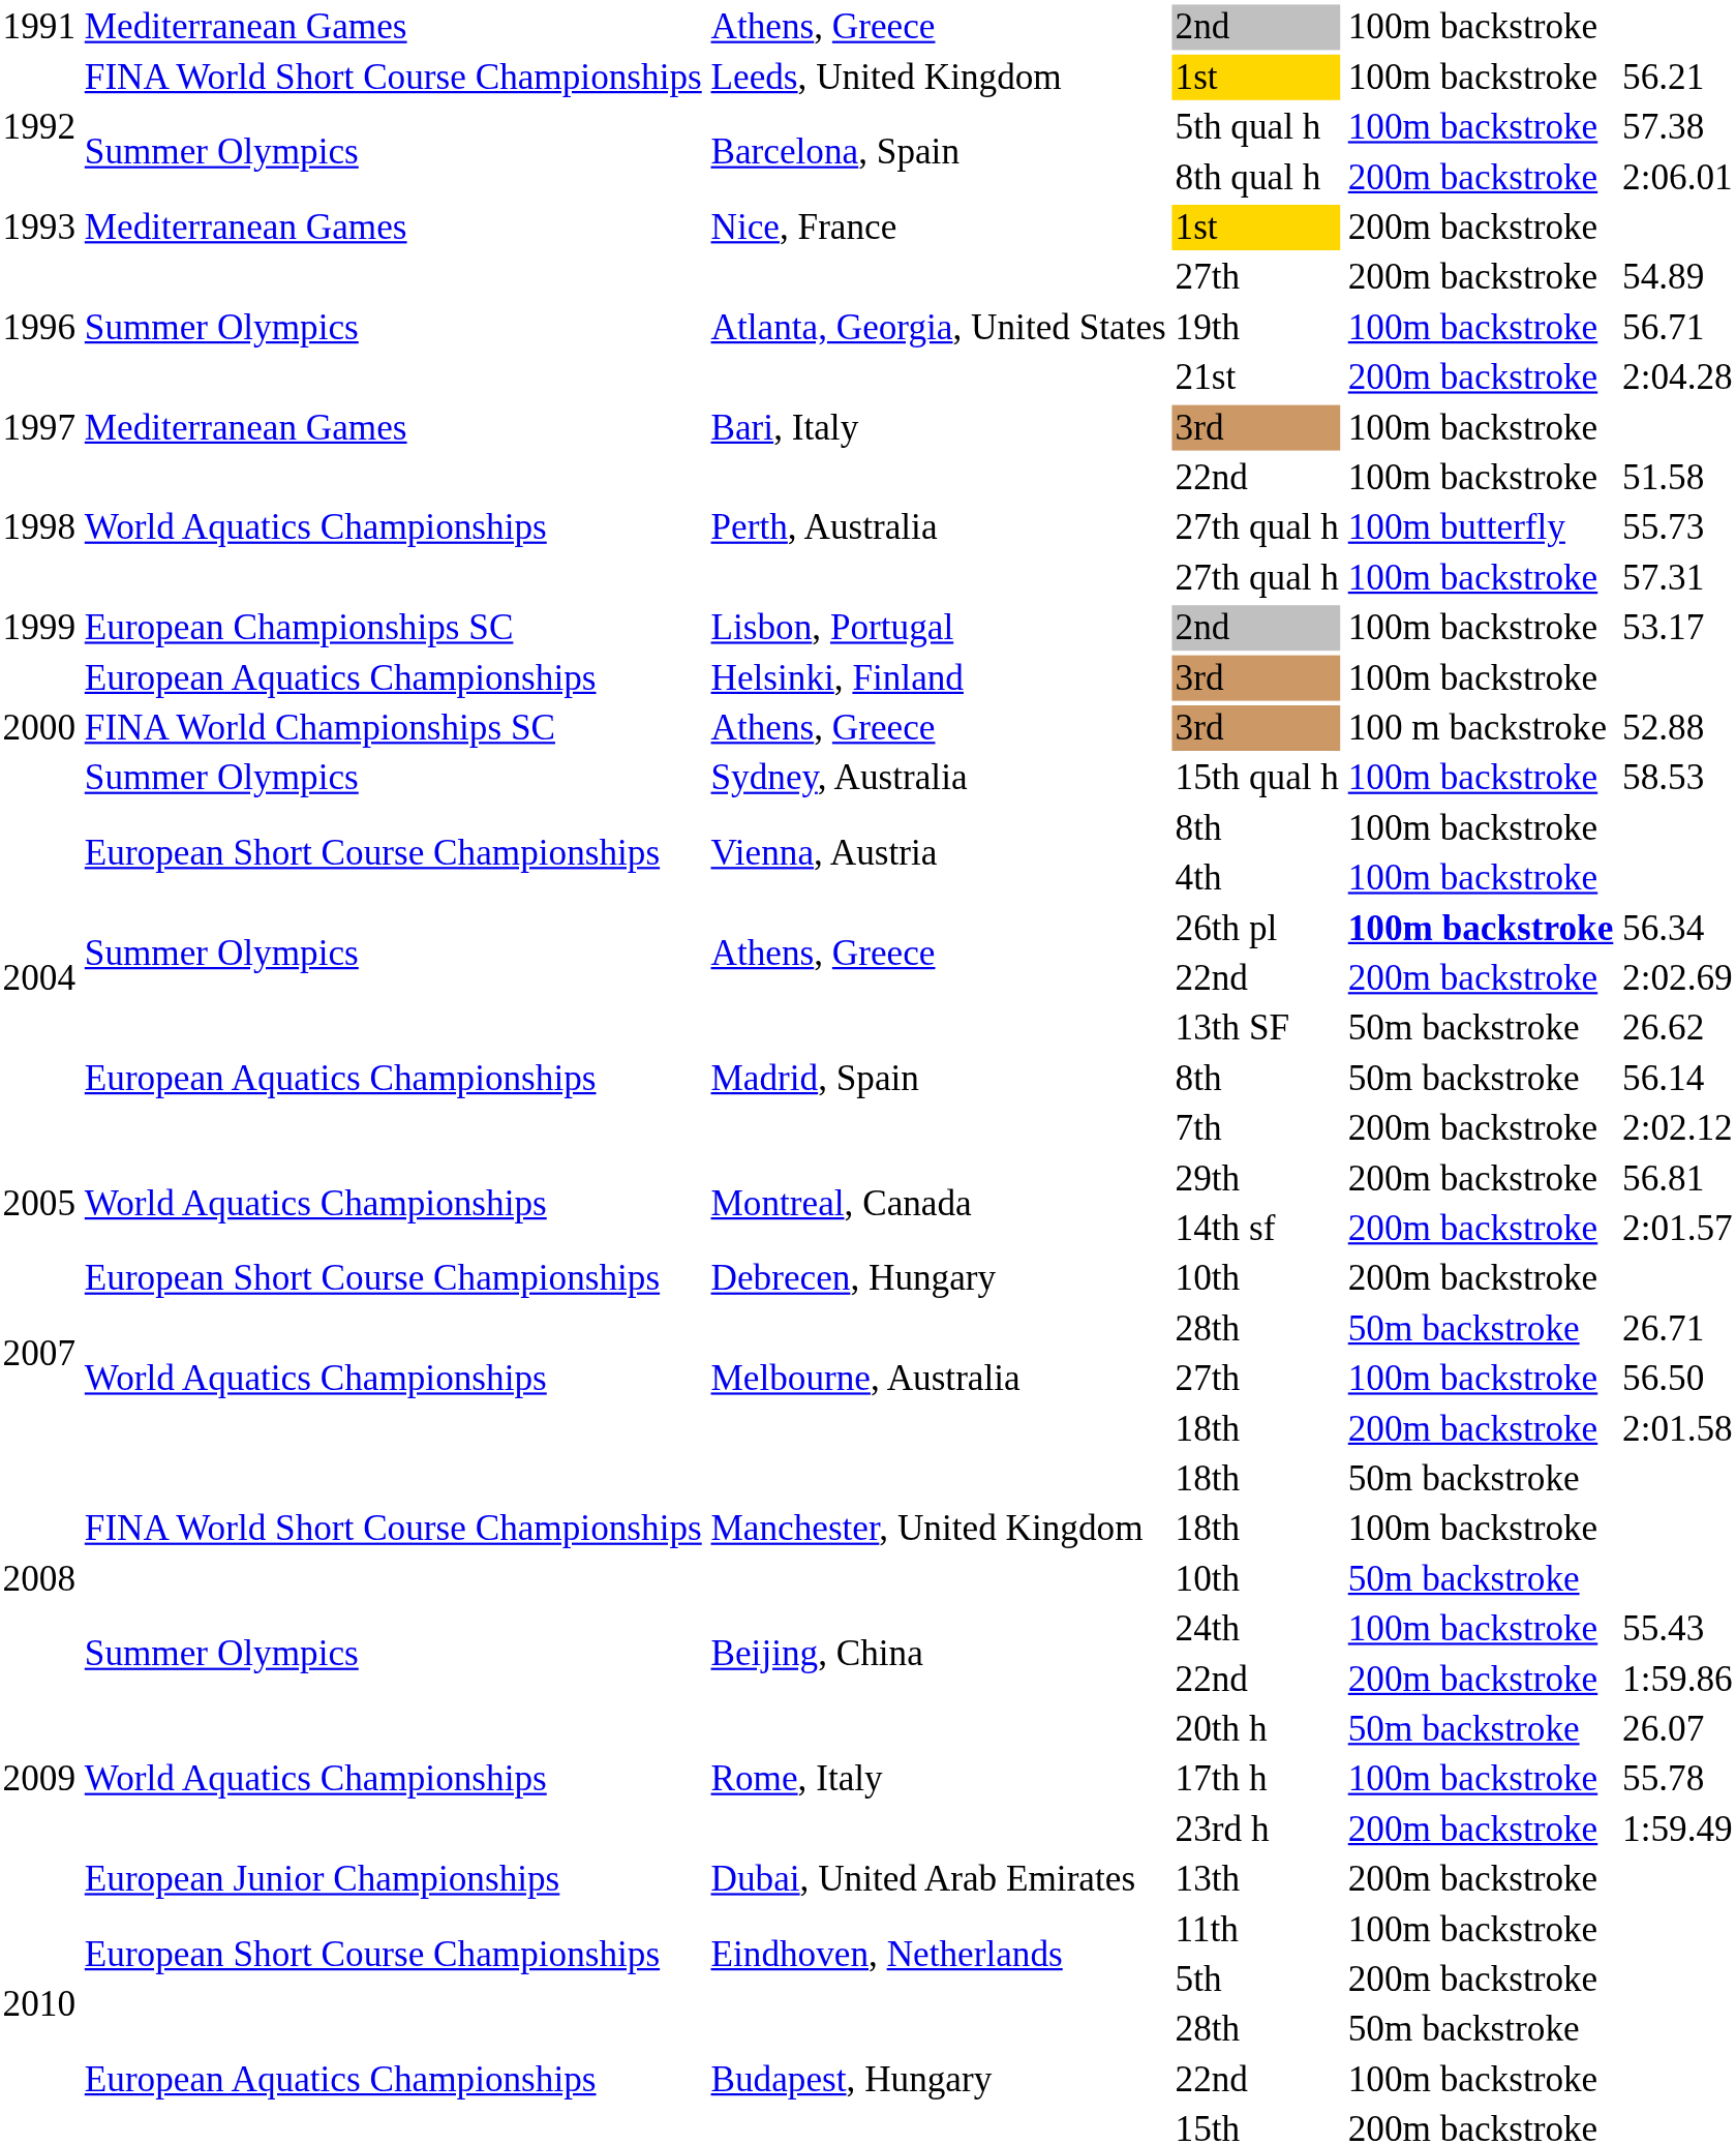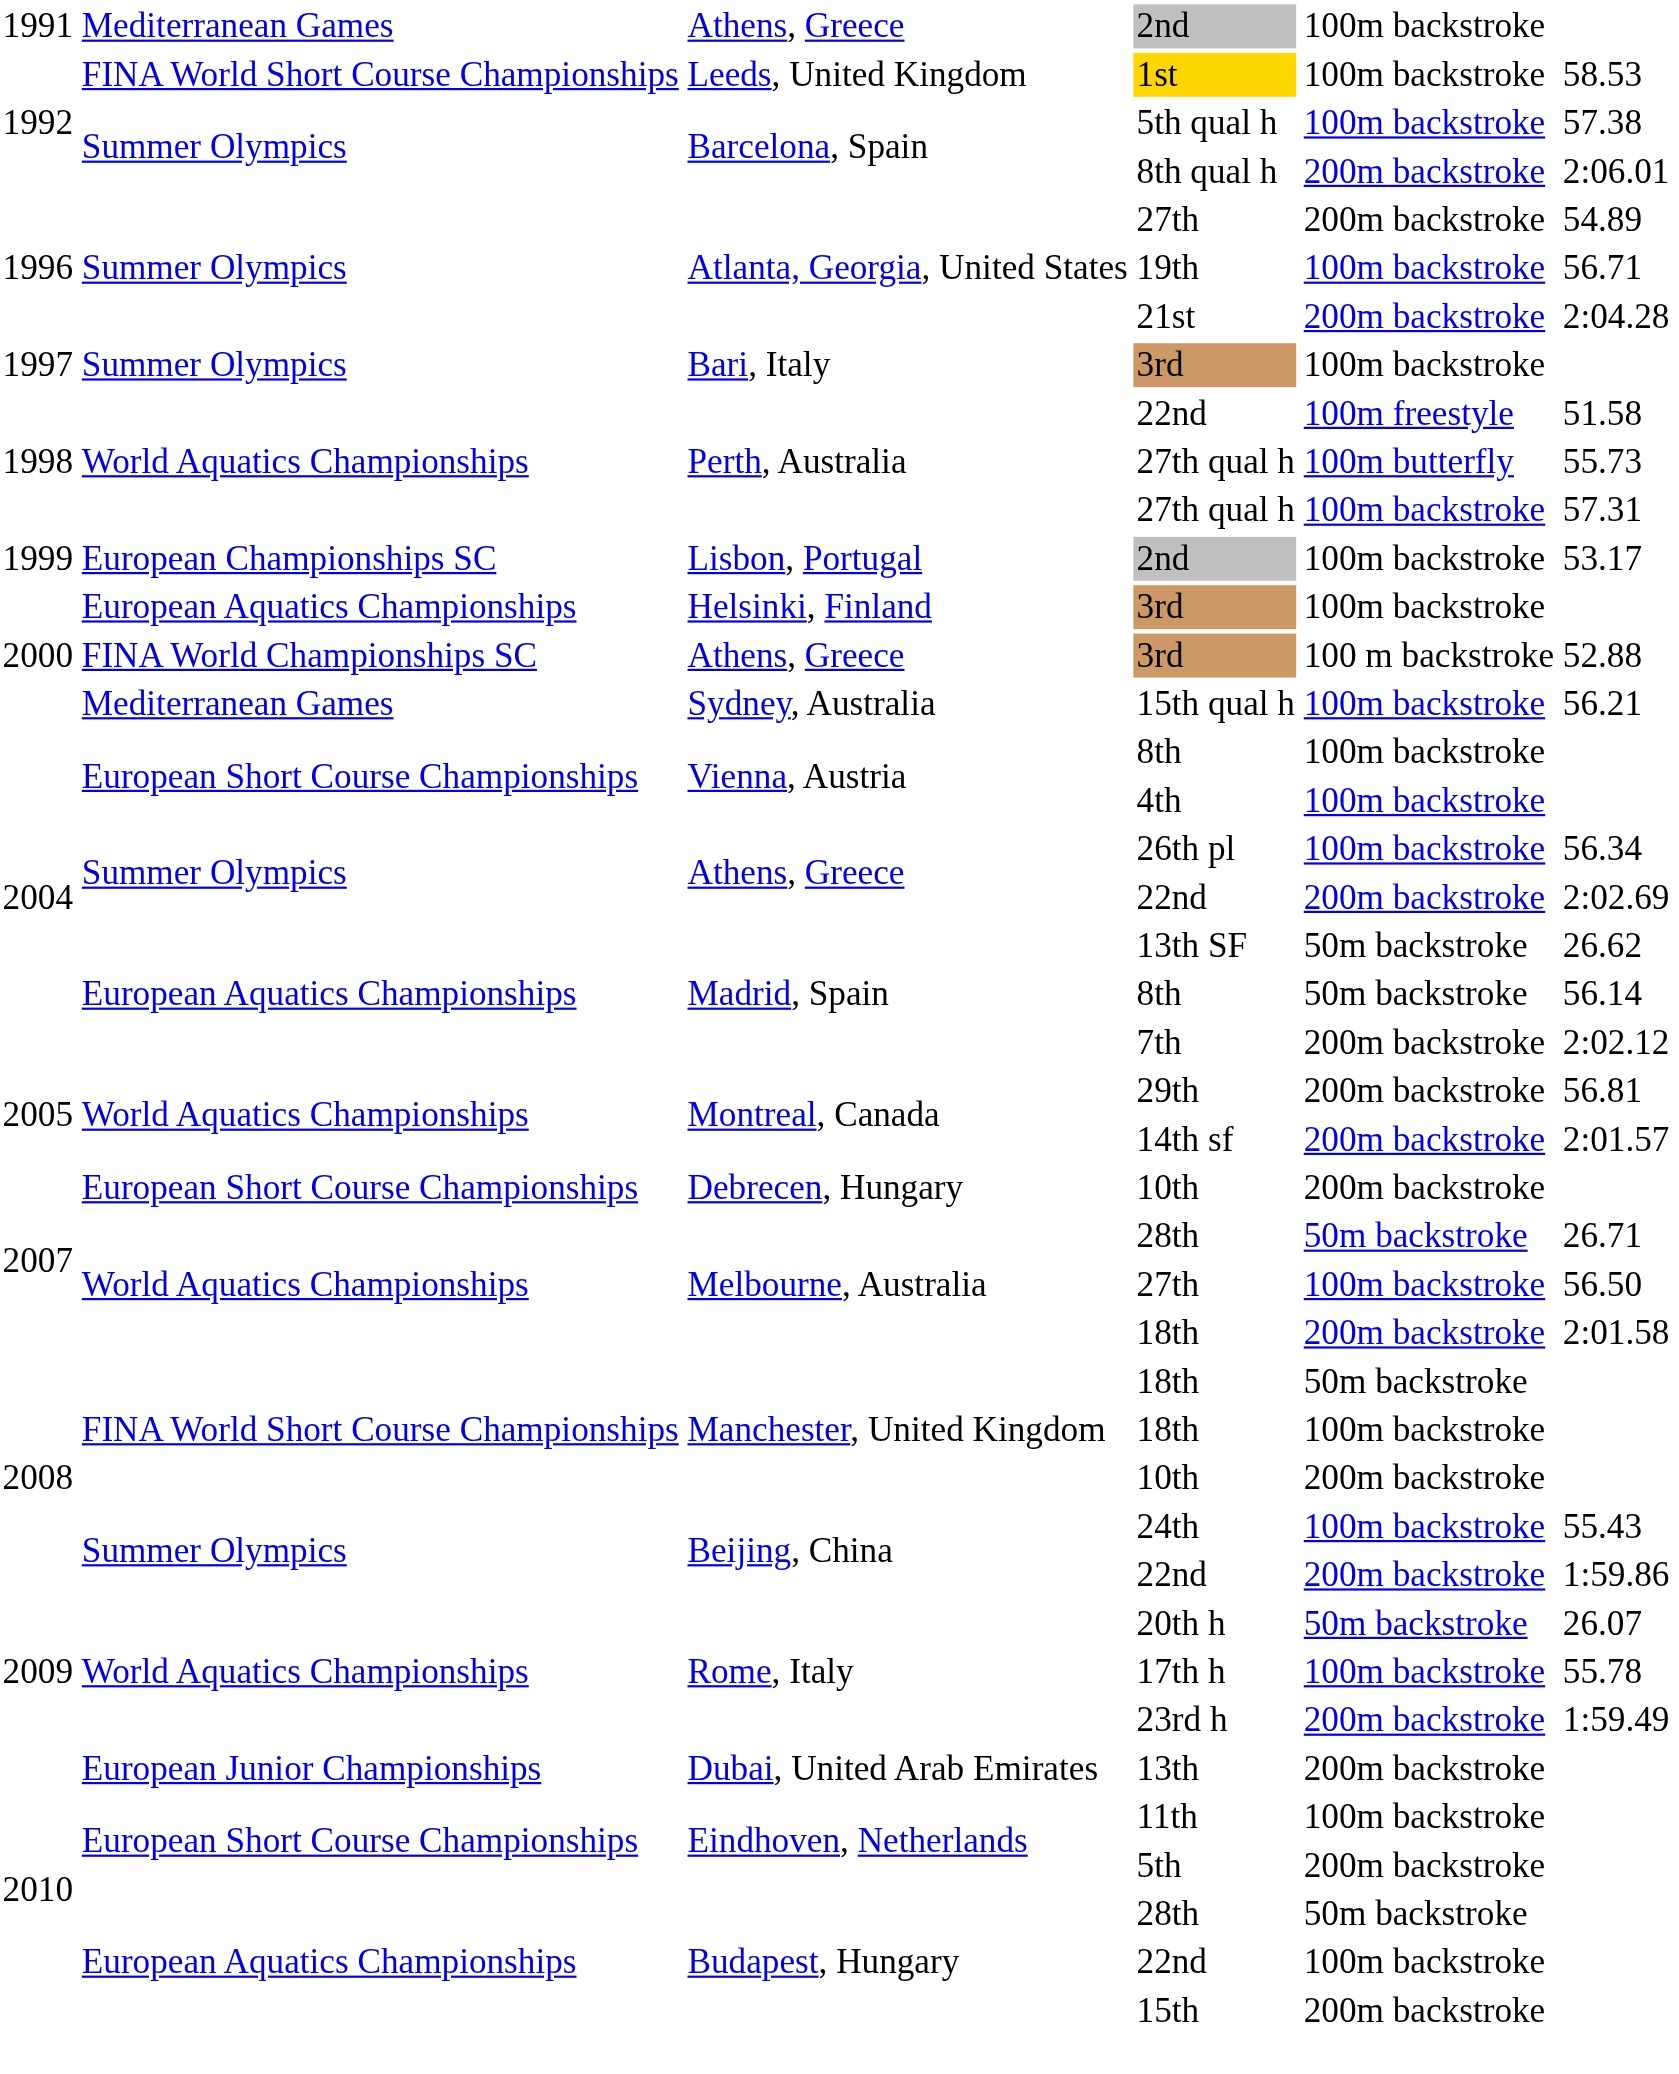Leeds, United Kingdom / 1st | column 6: 56.21 -> 58.53
- row: 1993 | Mediterranean Games | Nice, France | 1st | 200m backstroke
Bari, Italy / 3rd | column 2: Mediterranean Games -> Summer Olympics
Perth, Australia / 22nd | column 5: 100m backstroke -> 100m freestyle
15th qual h | column 2: Summer Olympics -> Mediterranean Games
15th qual h | column 6: 58.53 -> 56.21
26th pl | column 5: bold -> normal
Manchester, United Kingdom / 10th | column 5: 50m backstroke -> 200m backstroke
